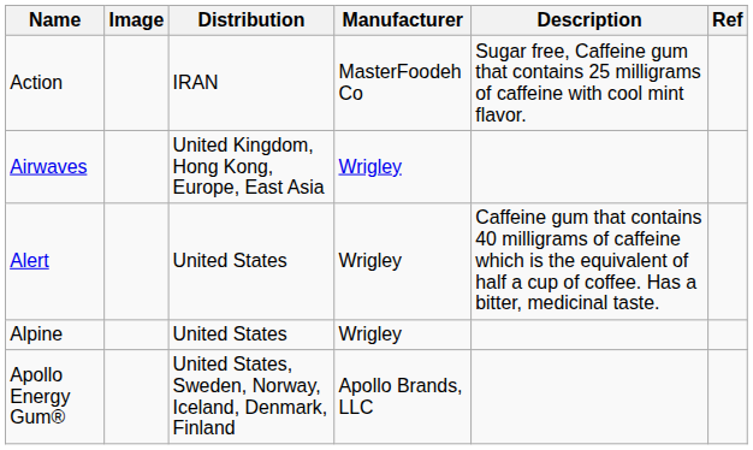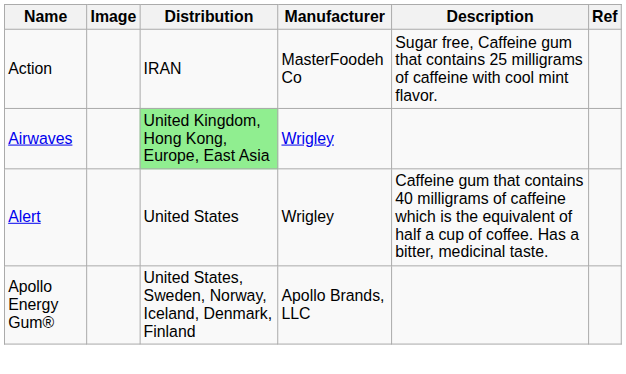Airwaves | Distribution: no background -> lightgreen background
- row: Alpine | United States | Wrigley
